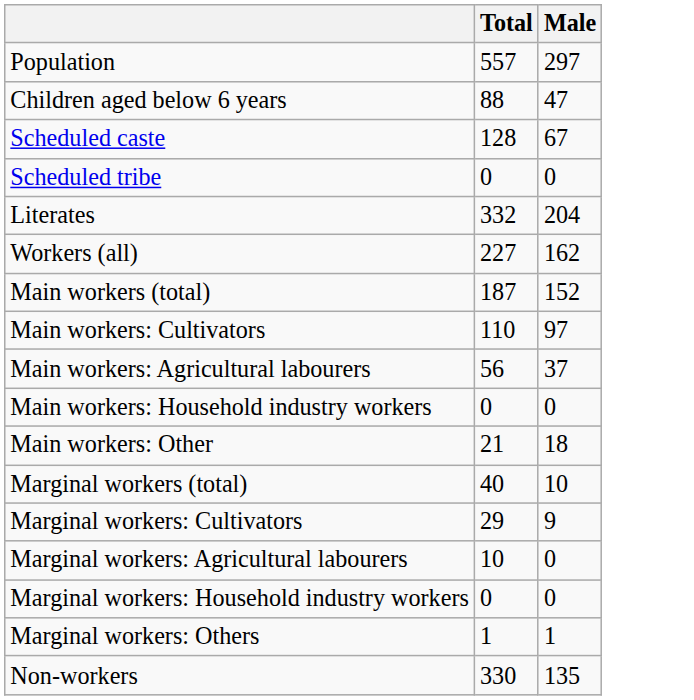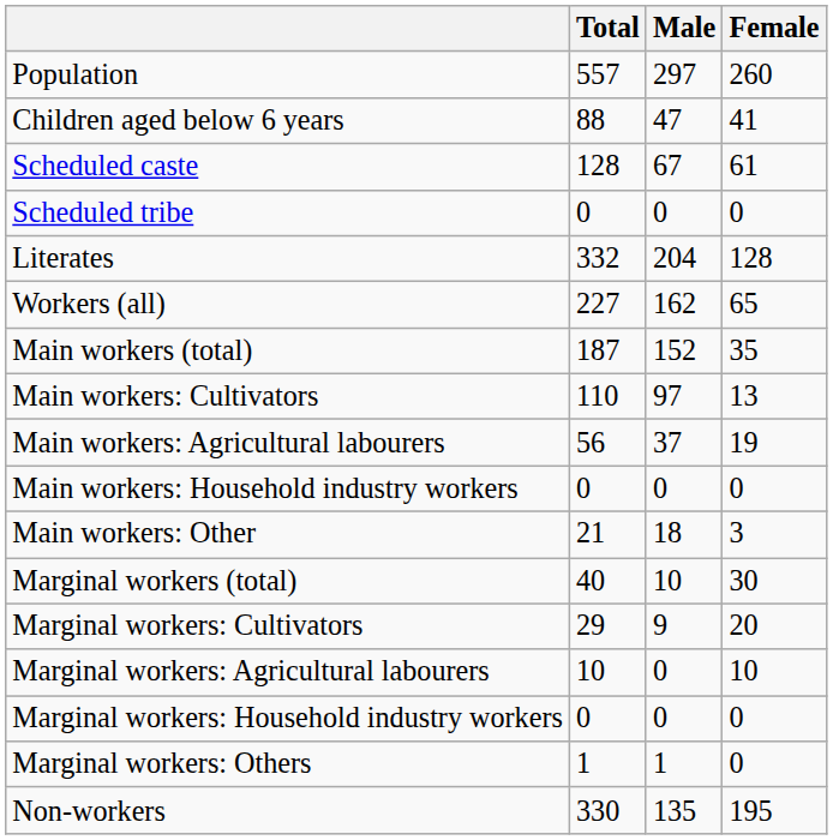+ column: Female | 260 | 41 | 61 | 0 | 128 | 65 | 35 | 13 | 19 | 0 | 3 | 30 | 20 | 10 | 0 | 0 | 195
